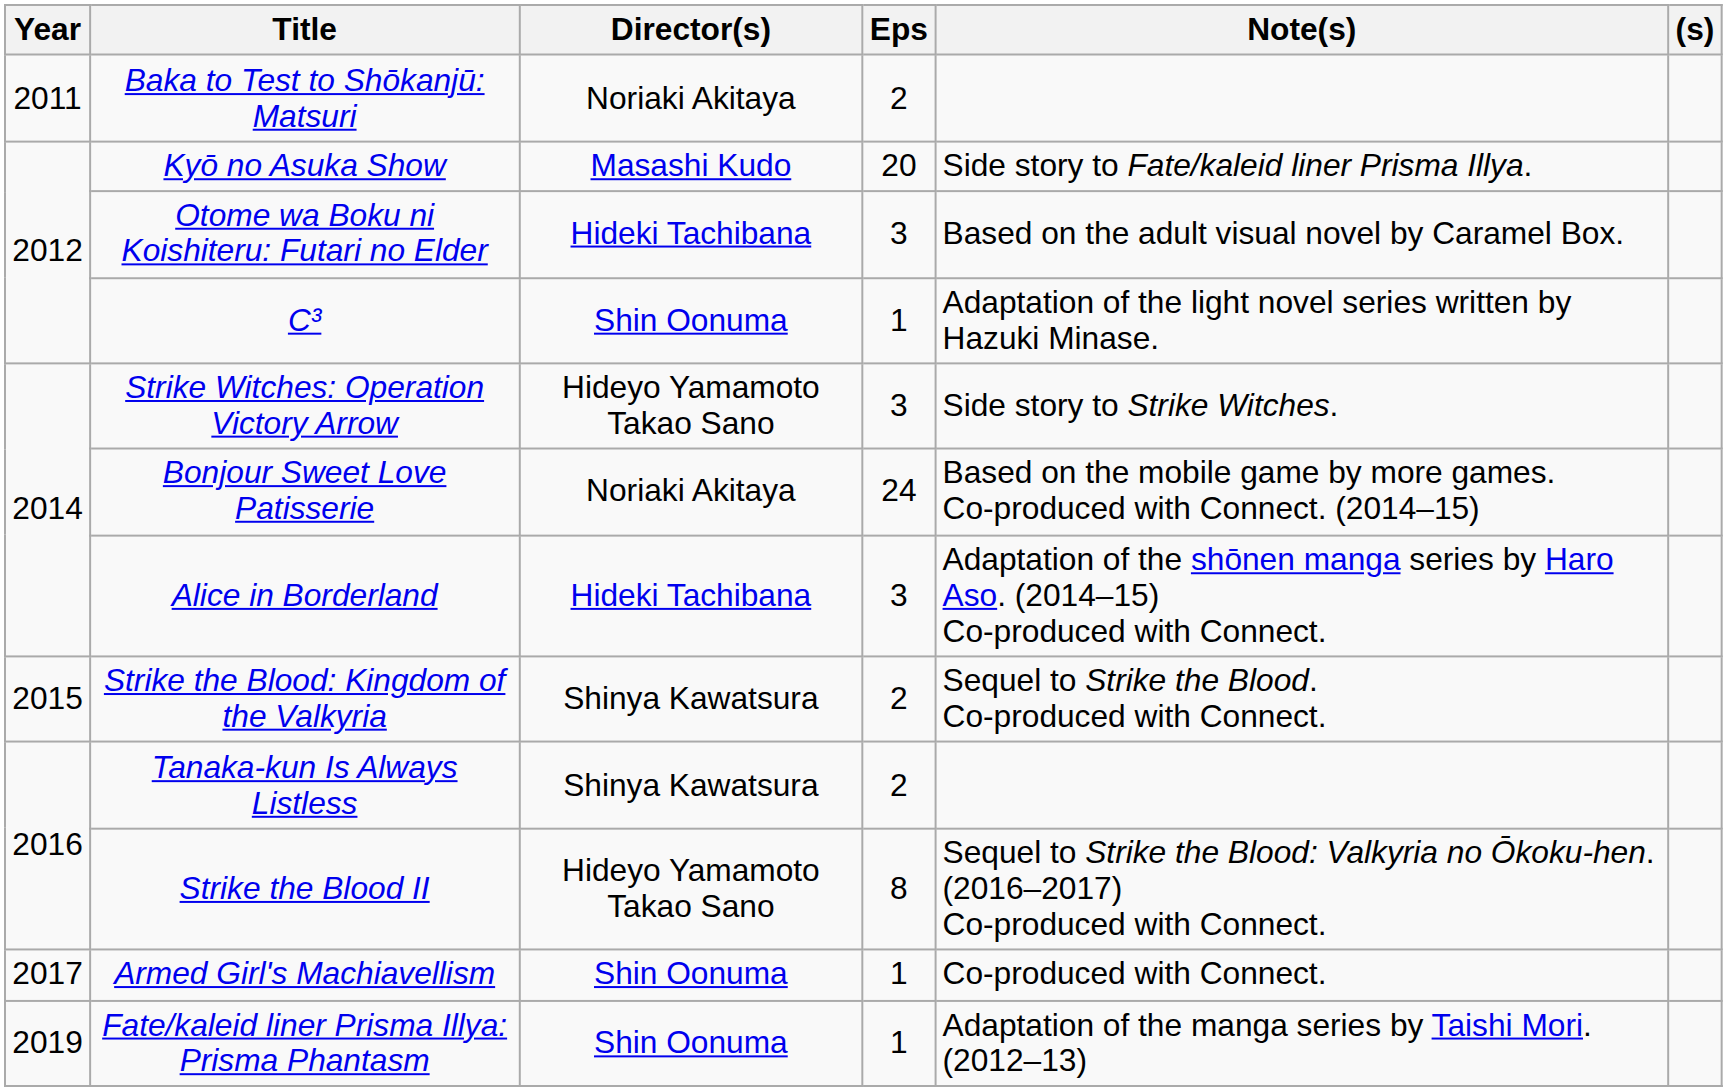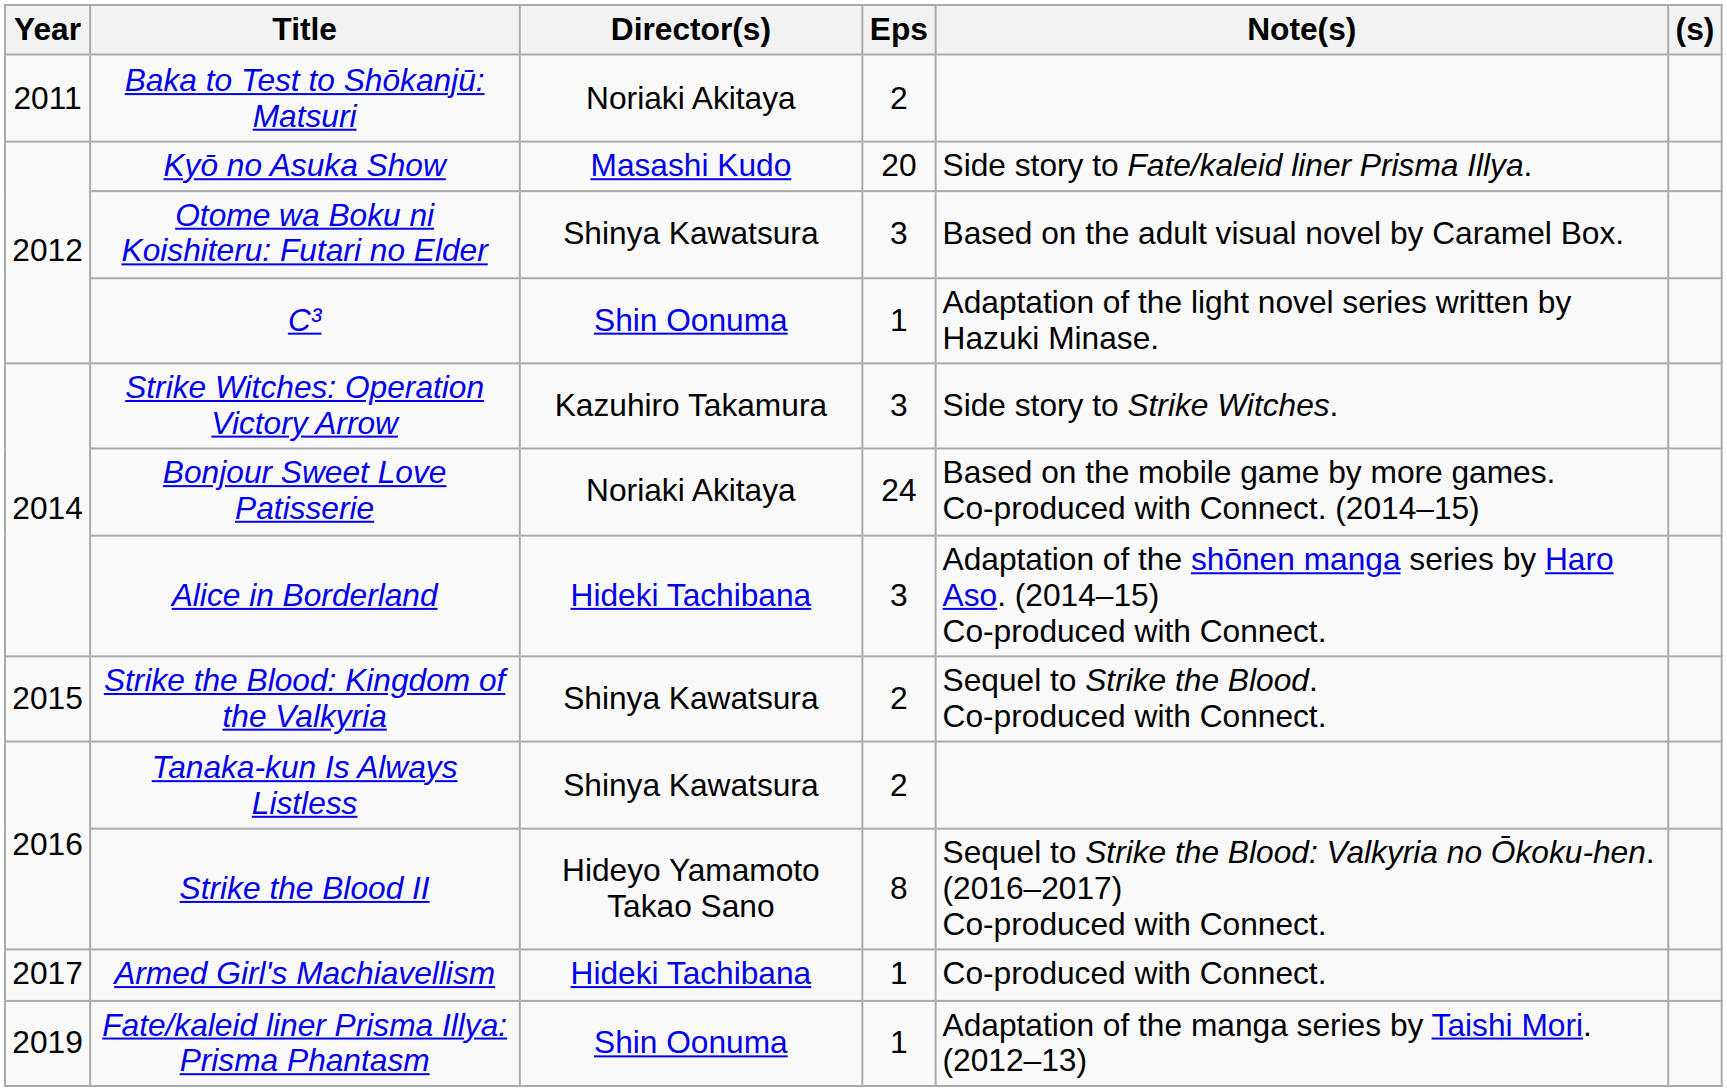Otome wa Boku ni Koishiteru: Futari no Elder | Director(s): Hideki Tachibana -> Shinya Kawatsura
Strike Witches: Operation Victory Arrow | Director(s): Hideyo Yamamoto Takao Sano -> Kazuhiro Takamura
Armed Girl's Machiavellism | Director(s): Shin Oonuma -> Hideki Tachibana
